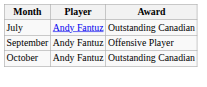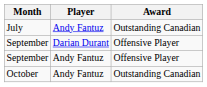+ row: September | Darian Durant | Offensive Player
